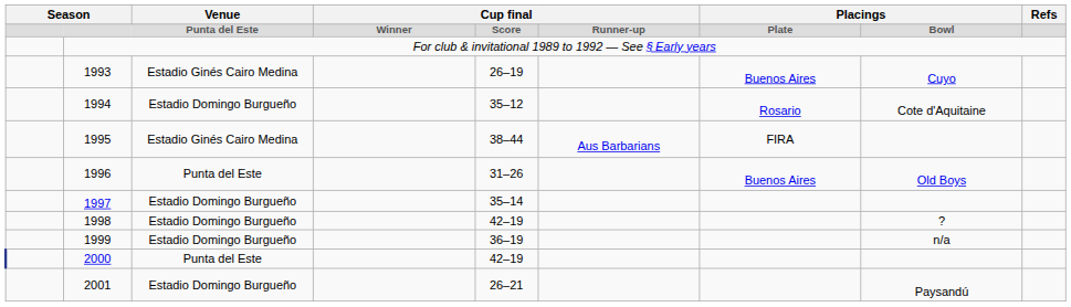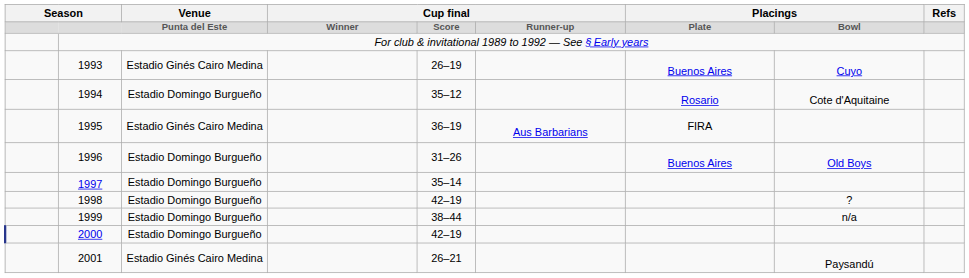1995 | column 5: 38–44 -> 36–19
1996 | Venue: Punta del Este -> Estadio Domingo Burgueño
1999 | column 5: 36–19 -> 38–44
2000 | Venue: Punta del Este -> Estadio Domingo Burgueño
2001 | Venue: Estadio Domingo Burgueño -> Estadio Ginés Cairo Medina
